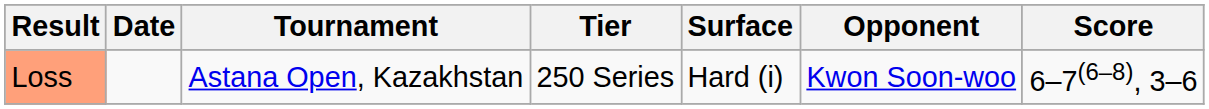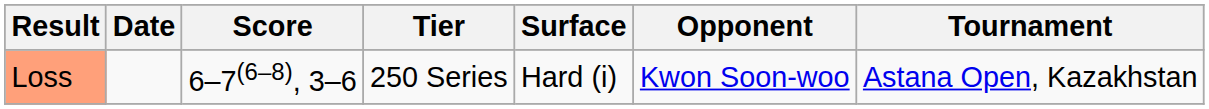columns swapped: Tournament <-> Score
